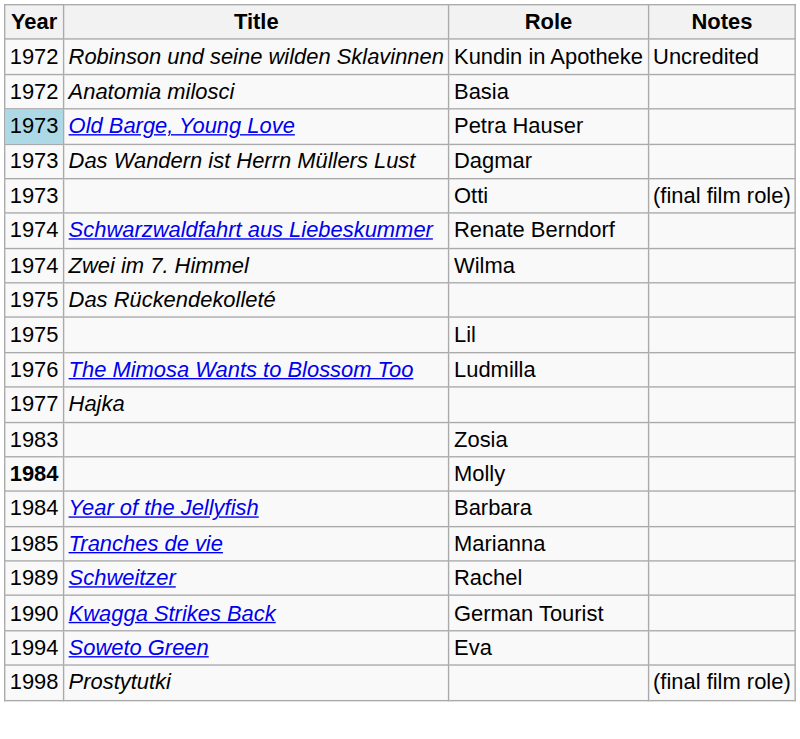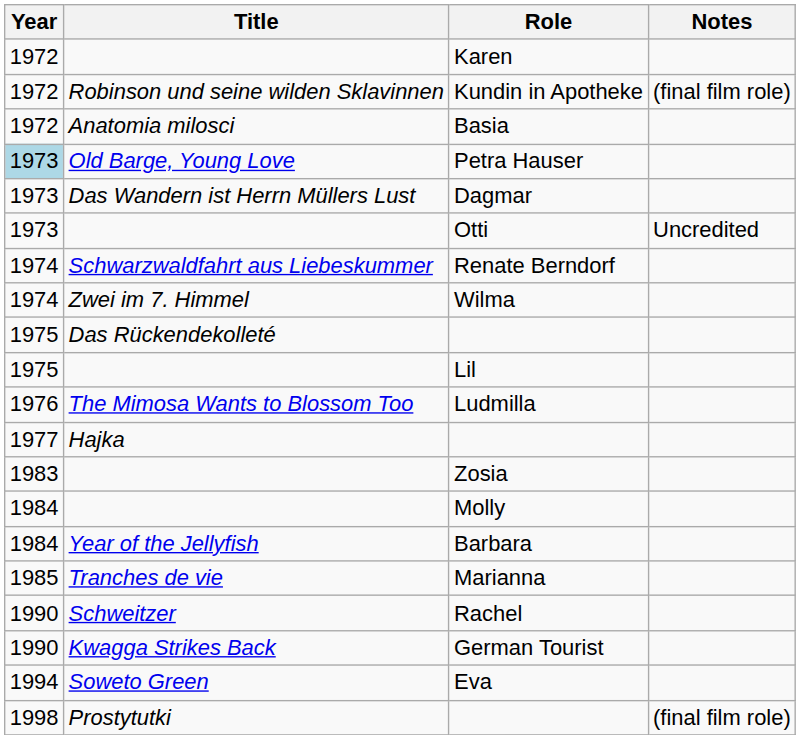+ row: 1972 | Karen
Kundin in Apotheke | Notes: Uncredited -> (final film role)
Otti | Notes: (final film role) -> Uncredited
Molly | Year: bold -> normal
Rachel | Year: 1989 -> 1990
